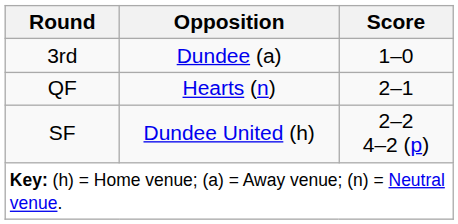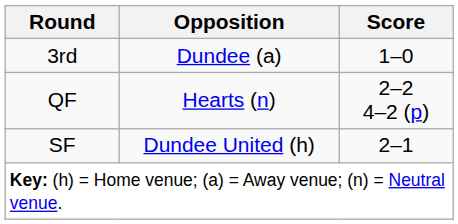QF | Score: 2–1 -> 2–2 4–2 (p)
SF | Score: 2–2 4–2 (p) -> 2–1
